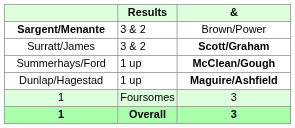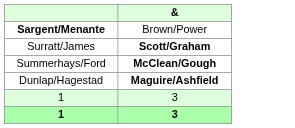- column: Results | 3 & 2 | 3 & 2 | 1 up | 1 up | Foursomes | Overall
